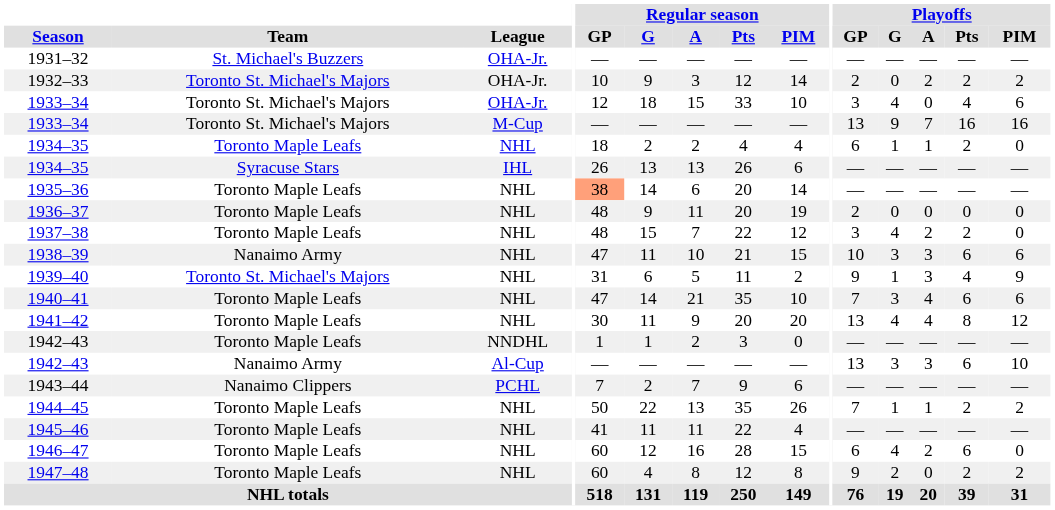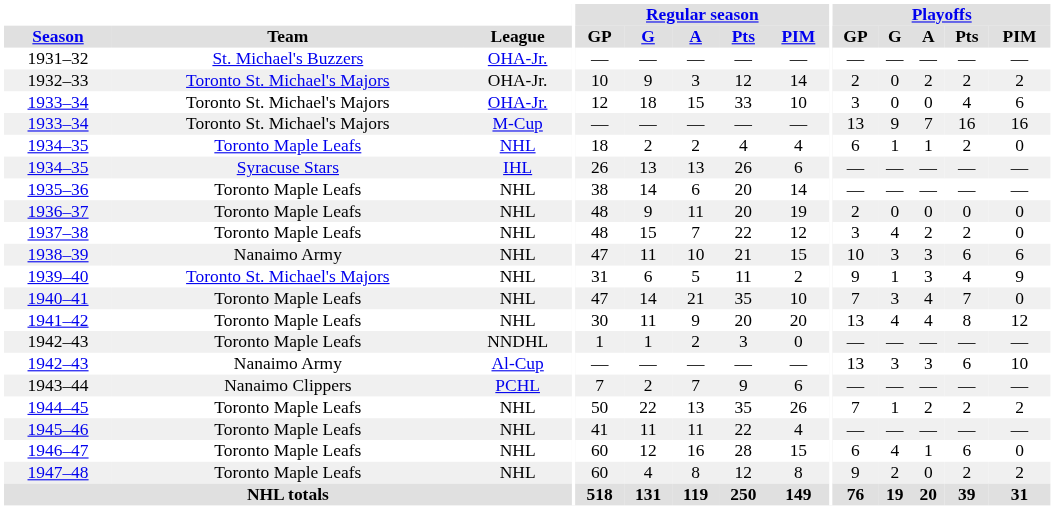1933–34 / OHA-Jr. | Playoffs / G: 4 -> 0
1935–36 | Regular season / GP: lightsalmon background -> no background
1940–41 | Playoffs / Pts: 6 -> 7
1940–41 | Playoffs / PIM: 6 -> 0
1944–45 | Playoffs / A: 1 -> 2
1946–47 | Playoffs / A: 2 -> 1
